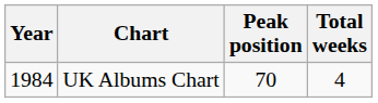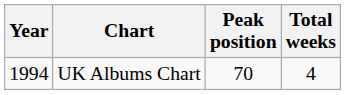UK Albums Chart | Year: 1984 -> 1994
